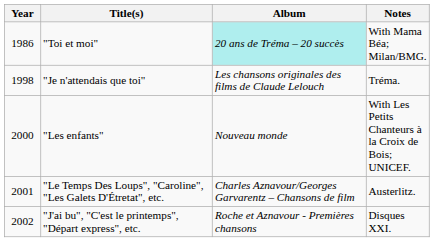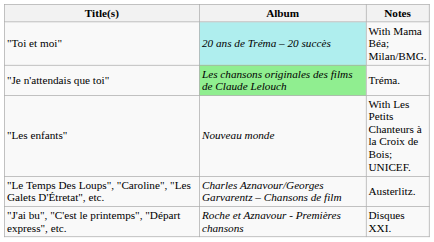- column: Year | 1986 | 1998 | 2000 | 2001 | 2002
"Je n'attendais que toi" | Album: no background -> lightgreen background
